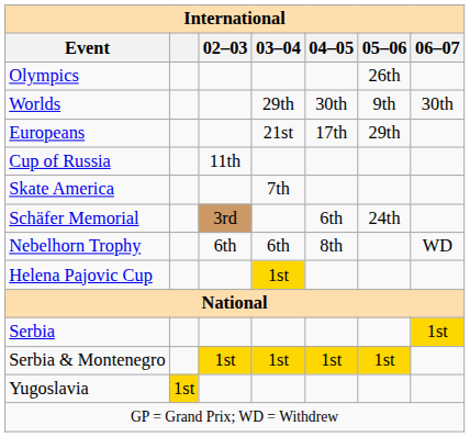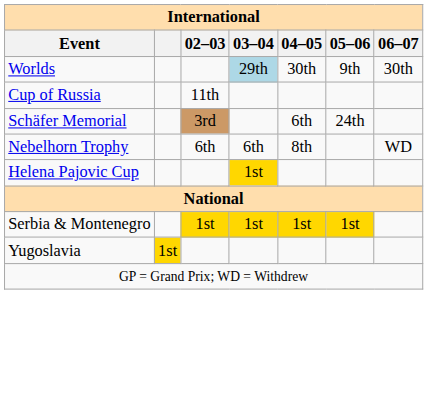- row: Olympics | 26th
Worlds | 03–04: no background -> lightblue background
- row: Europeans | 21st | 17th | 29th
- row: Skate America | 7th
- row: Serbia | 1st
